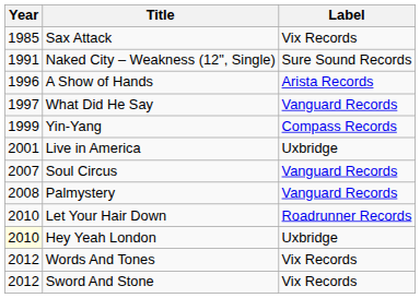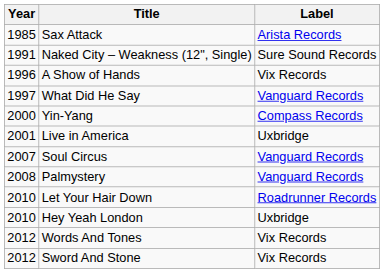Sax Attack | Label: Vix Records -> Arista Records
A Show of Hands | Label: Arista Records -> Vix Records
Yin-Yang | Year: 1999 -> 2000
Hey Yeah London | Year: lightyellow background -> no background
